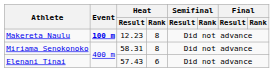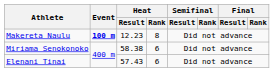Miriama Senokonoko | Heat / Result: 58.31 -> 58.38
Miriama Senokonoko | Heat / Rank: 8 -> 6
